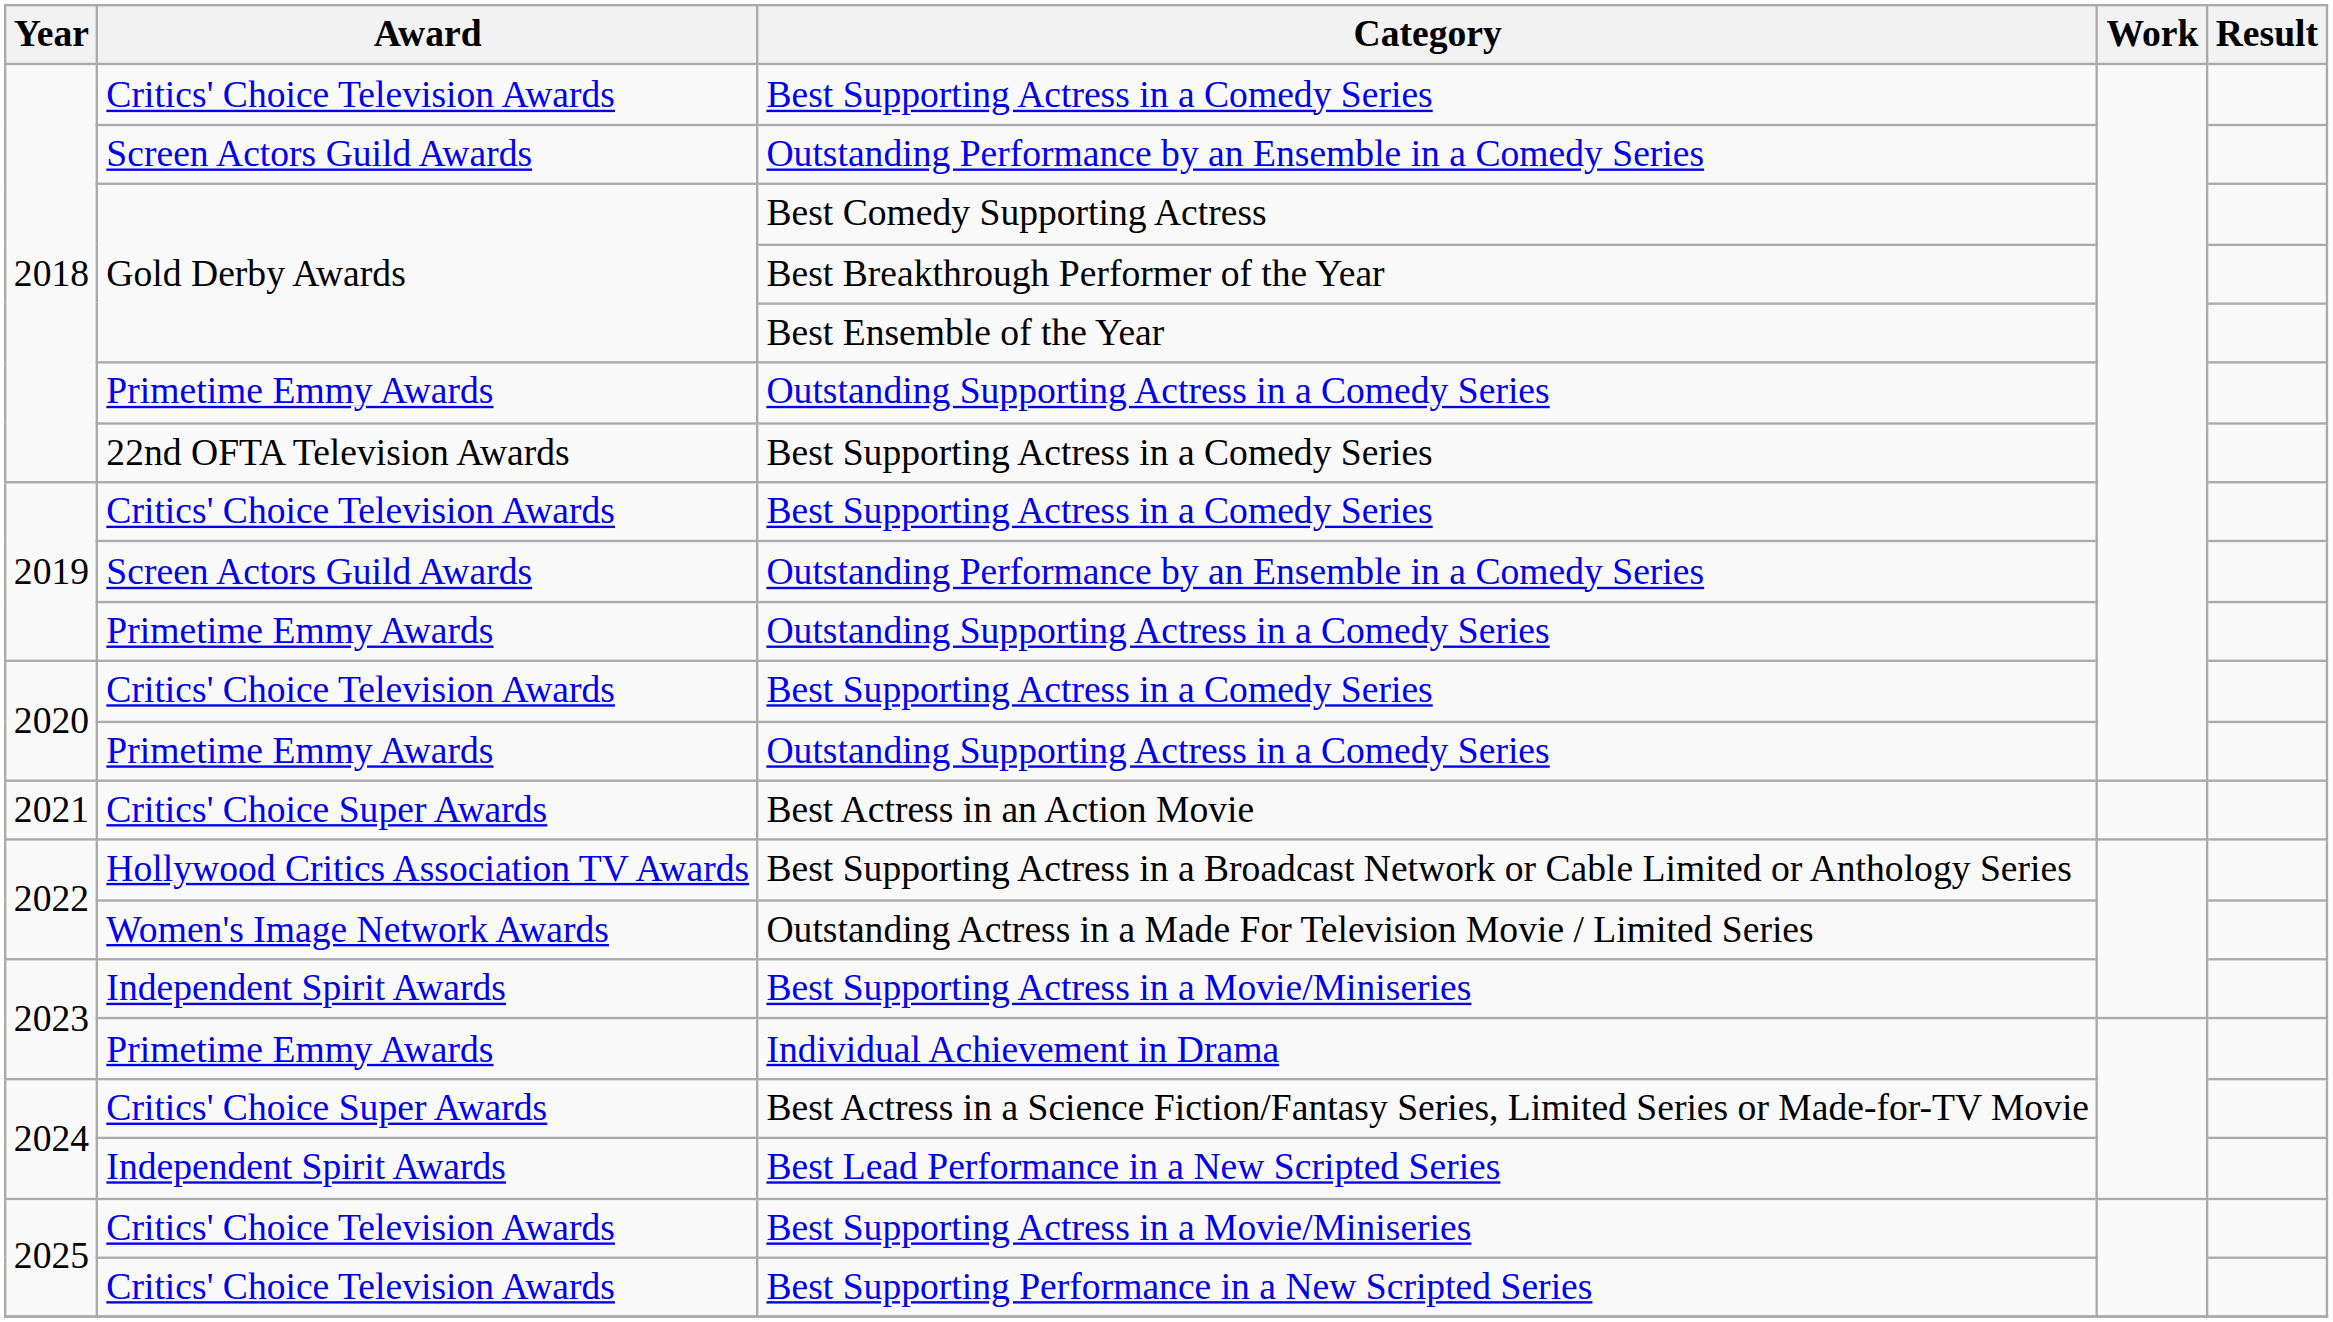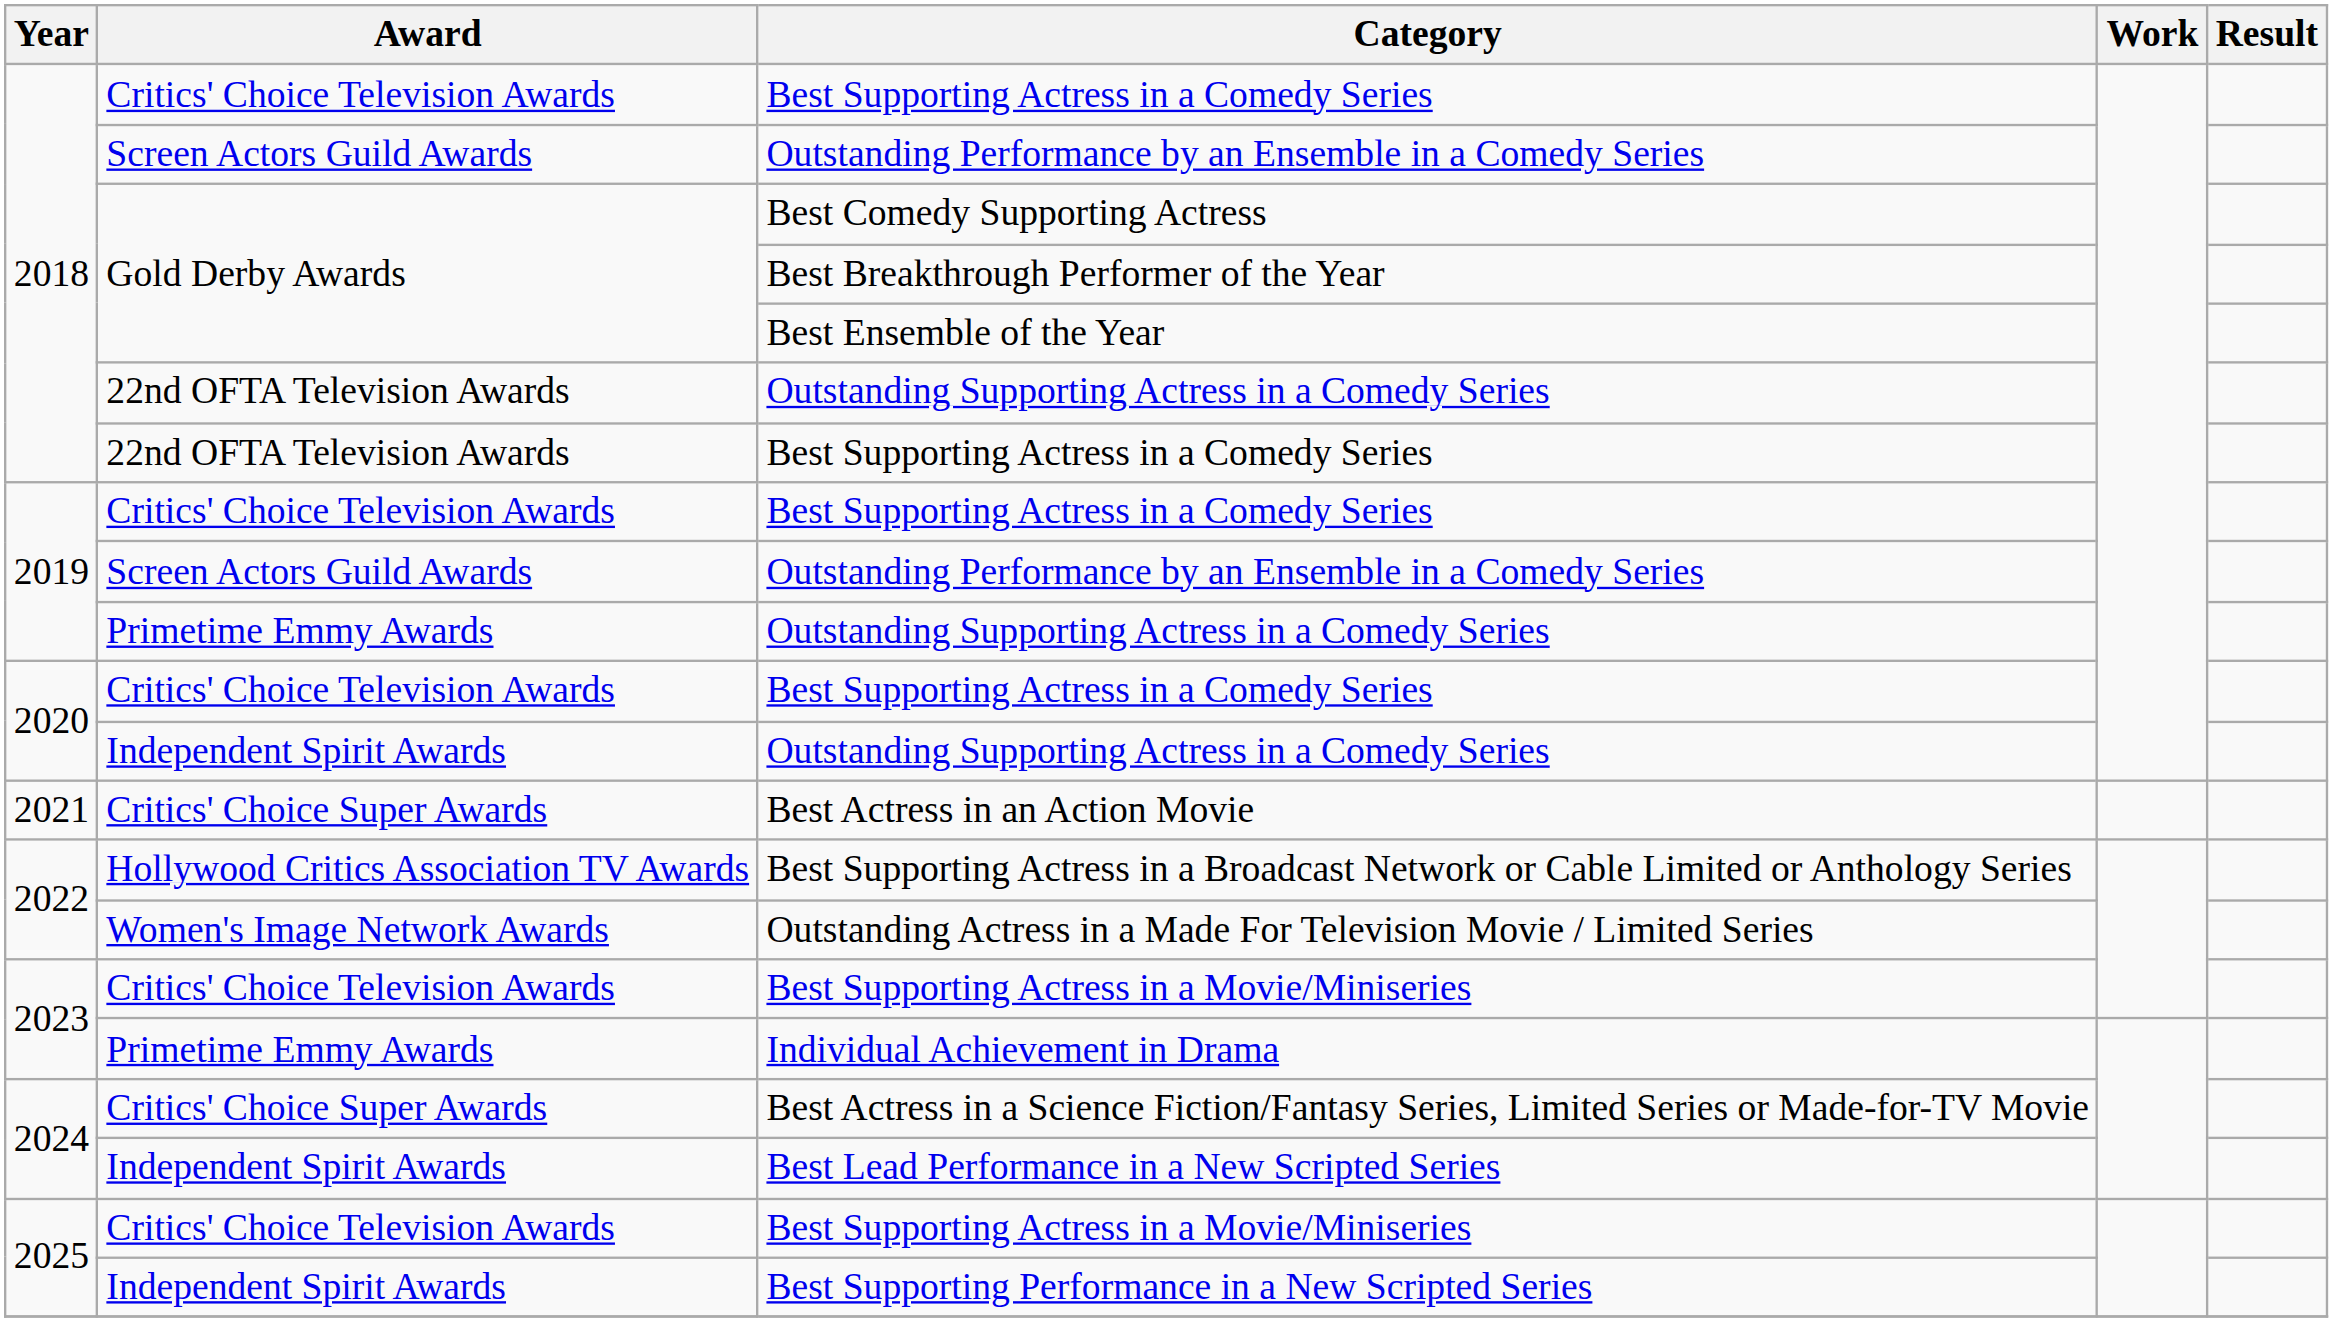2018 / Outstanding Supporting Actress in a Comedy Series | Award: Primetime Emmy Awards -> 22nd OFTA Television Awards
2020 / Outstanding Supporting Actress in a Comedy Series | Award: Primetime Emmy Awards -> Independent Spirit Awards
2023 / Best Supporting Actress in a Movie/Miniseries | Award: Independent Spirit Awards -> Critics' Choice Television Awards
Best Supporting Performance in a New Scripted Series | Award: Critics' Choice Television Awards -> Independent Spirit Awards
